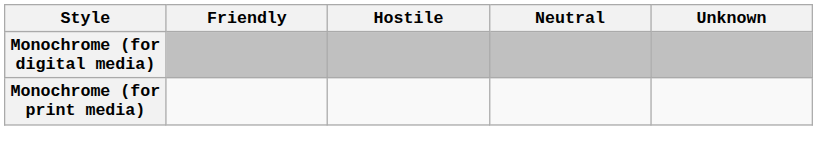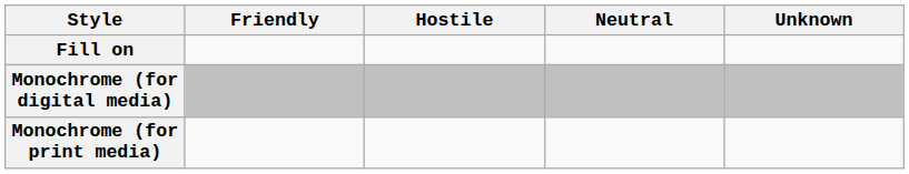+ row: Fill on
